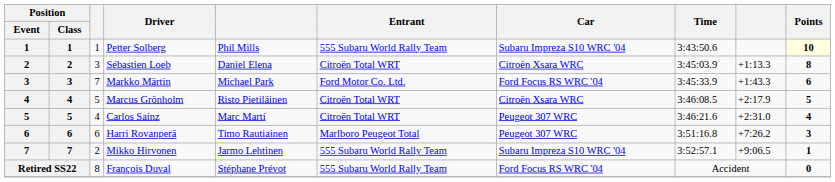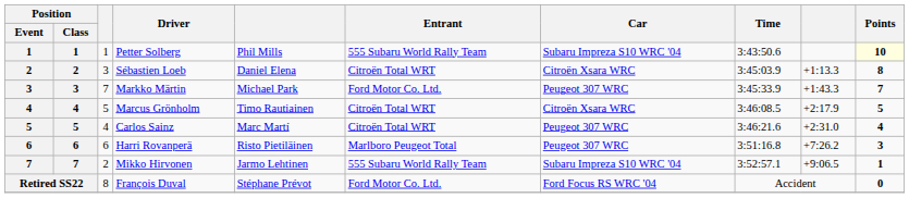Markko Märtin | Car: Ford Focus RS WRC '04 -> Peugeot 307 WRC
Markko Märtin | Points: 6 -> 7
Marcus Grönholm | column 5: Risto Pietiläinen -> Timo Rautiainen
Harri Rovanperä | column 5: Timo Rautiainen -> Risto Pietiläinen
François Duval | Entrant: 555 Subaru World Rally Team -> Ford Motor Co. Ltd.
